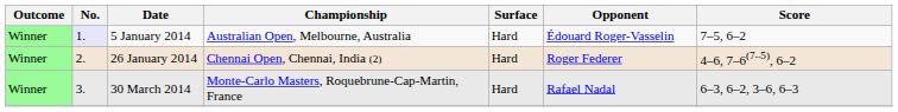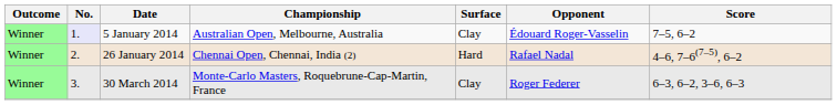5 January 2014 | Surface: Hard -> Clay
26 January 2014 | Opponent: Roger Federer -> Rafael Nadal
30 March 2014 | Surface: Hard -> Clay
30 March 2014 | Opponent: Rafael Nadal -> Roger Federer
